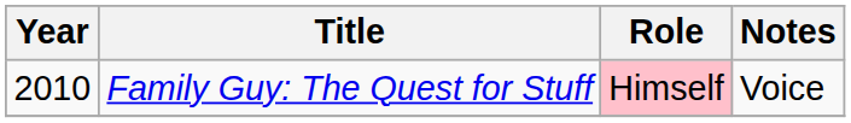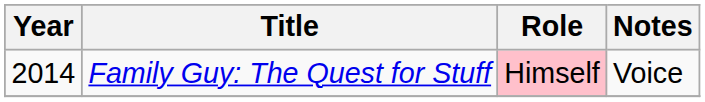Family Guy: The Quest for Stuff | Year: 2010 -> 2014
